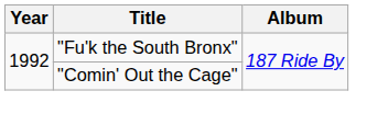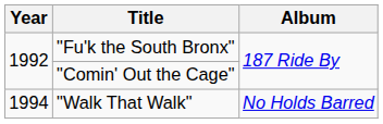+ row: 1994 | "Walk That Walk" | No Holds Barred
